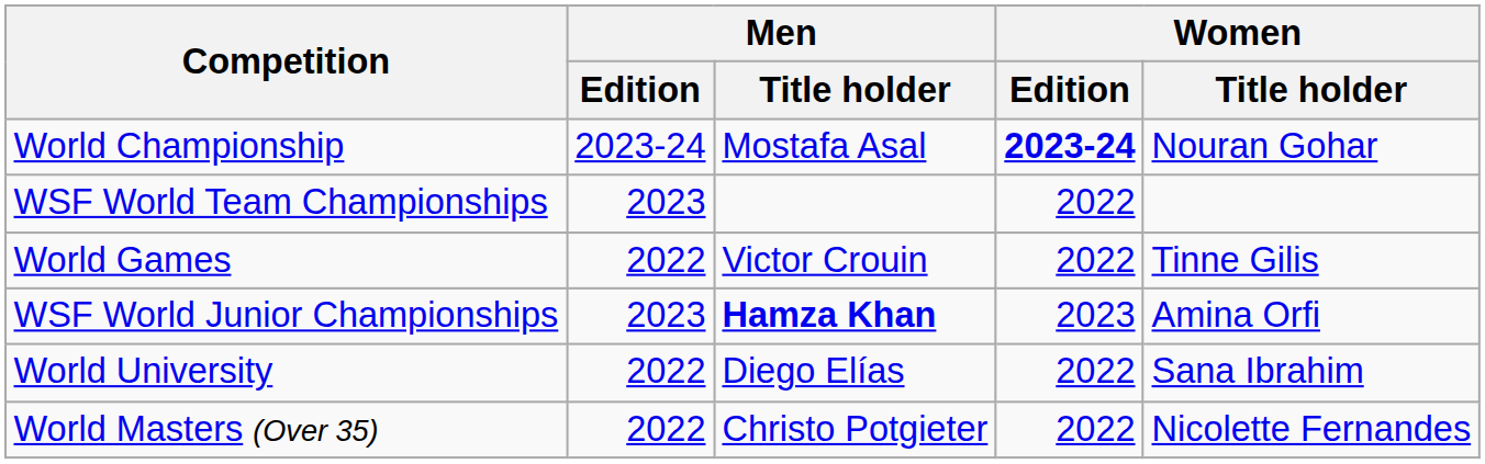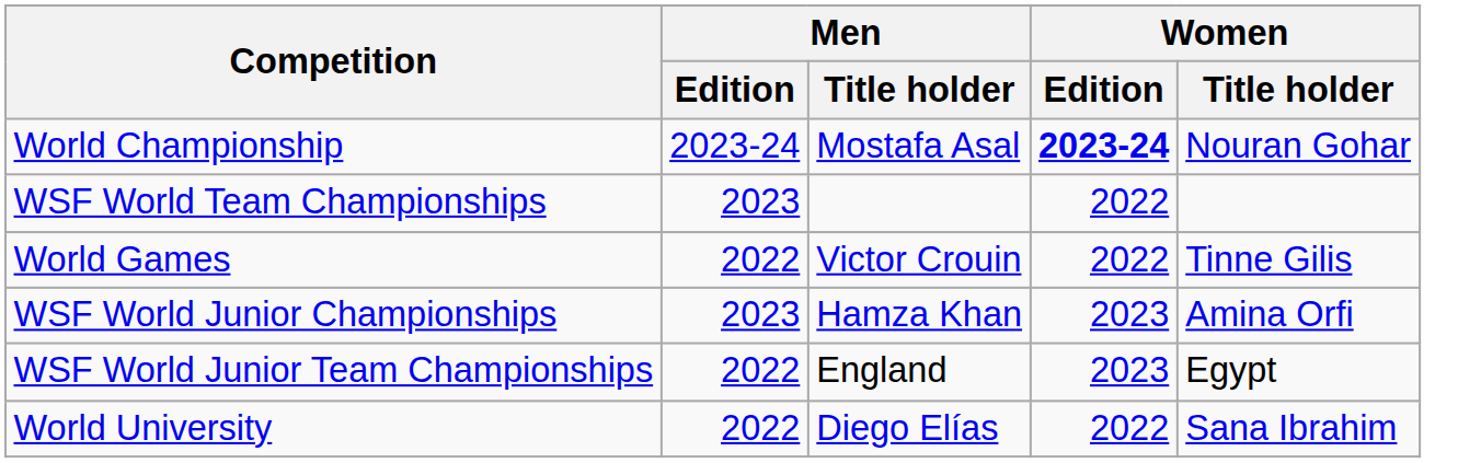WSF World Junior Championships | Men / Title holder: bold -> normal
+ row: WSF World Junior Team Championships | 2022 | England | 2023 | Egypt
- row: World Masters (Over 35) | 2022 | Christo Potgieter | 2022 | Nicolette Fernandes
